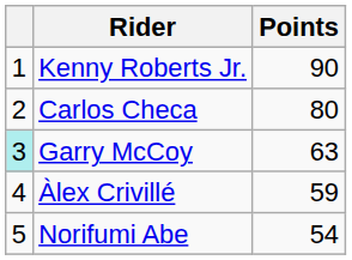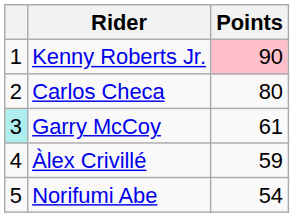Kenny Roberts Jr. | Points: no background -> pink background
Garry McCoy | Points: 63 -> 61
